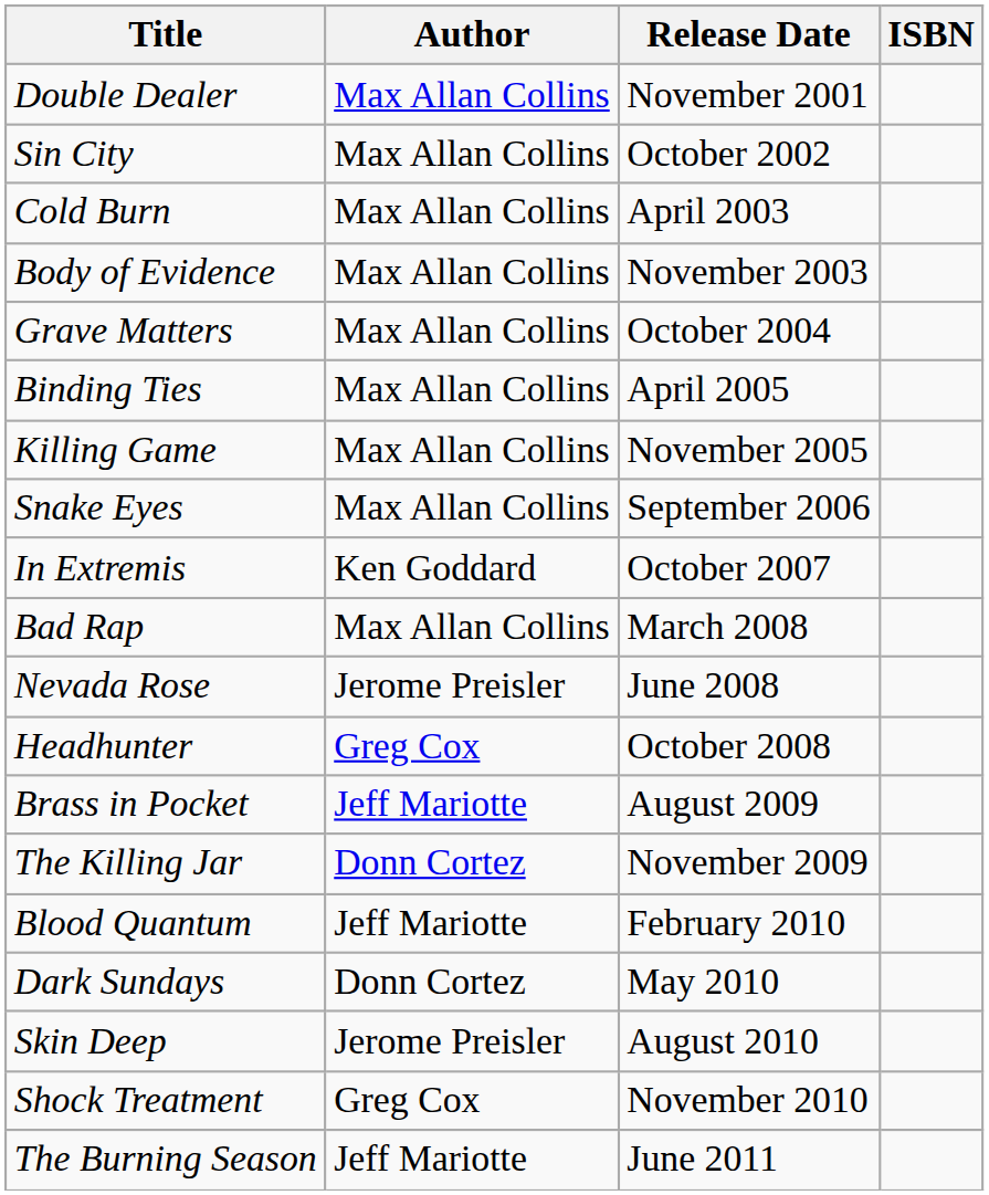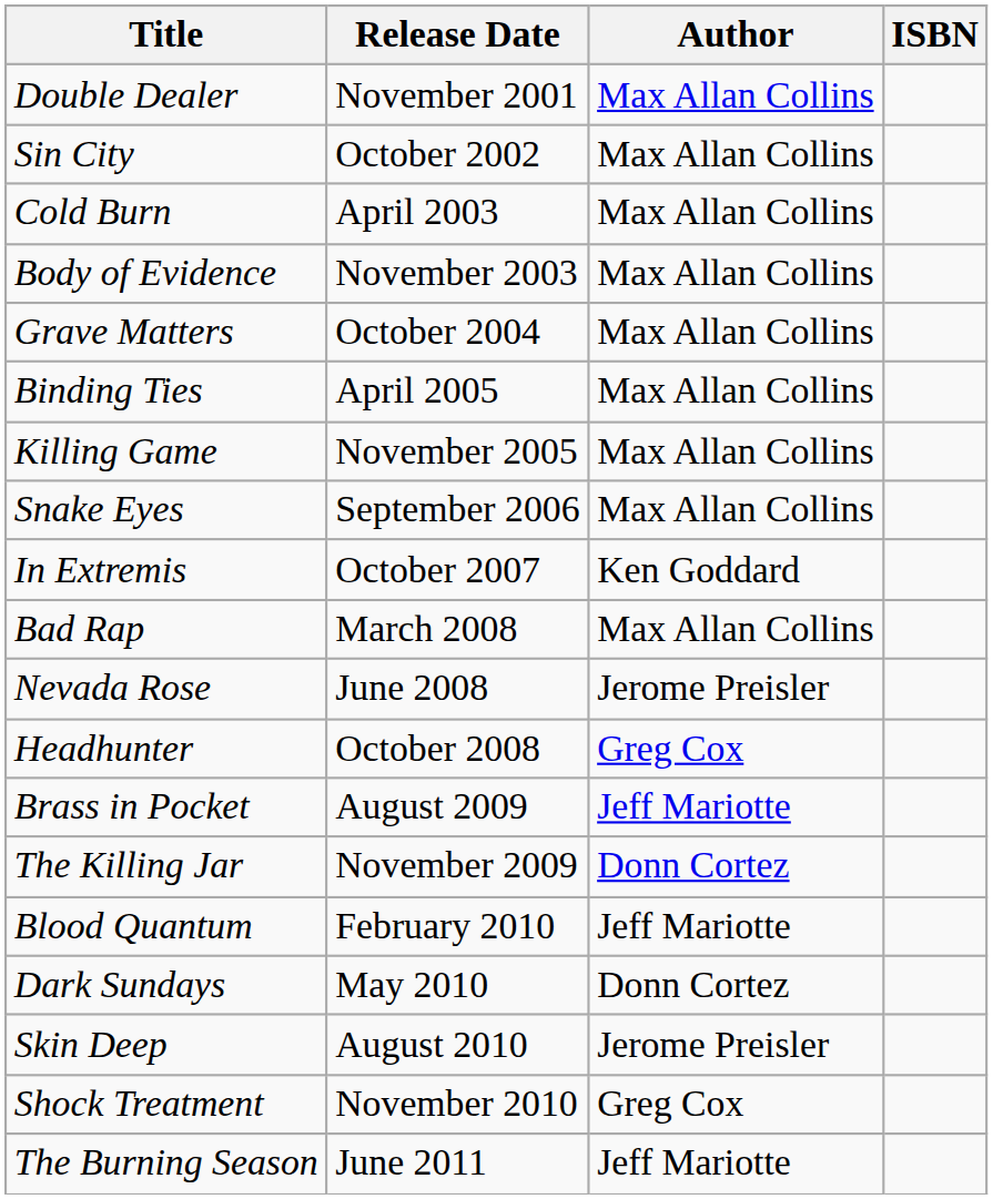columns swapped: Author <-> Release Date
